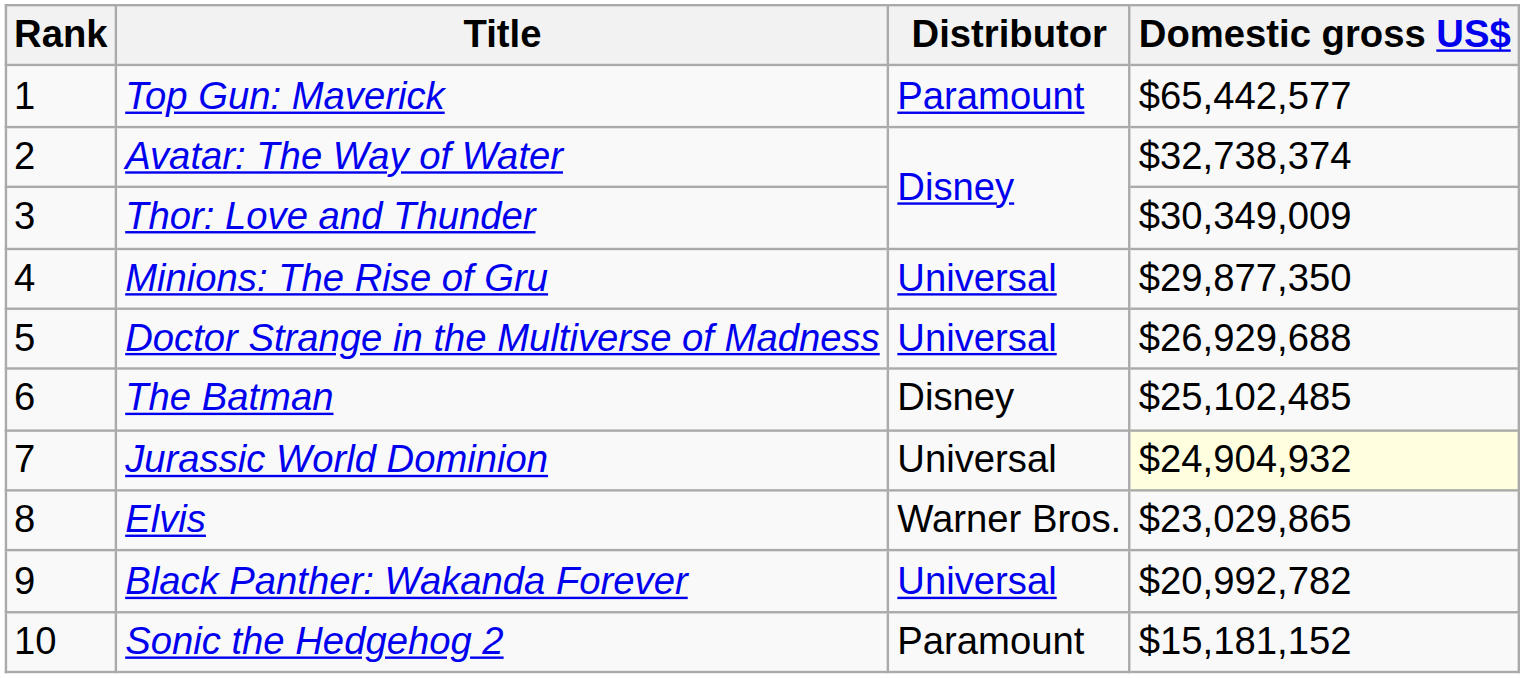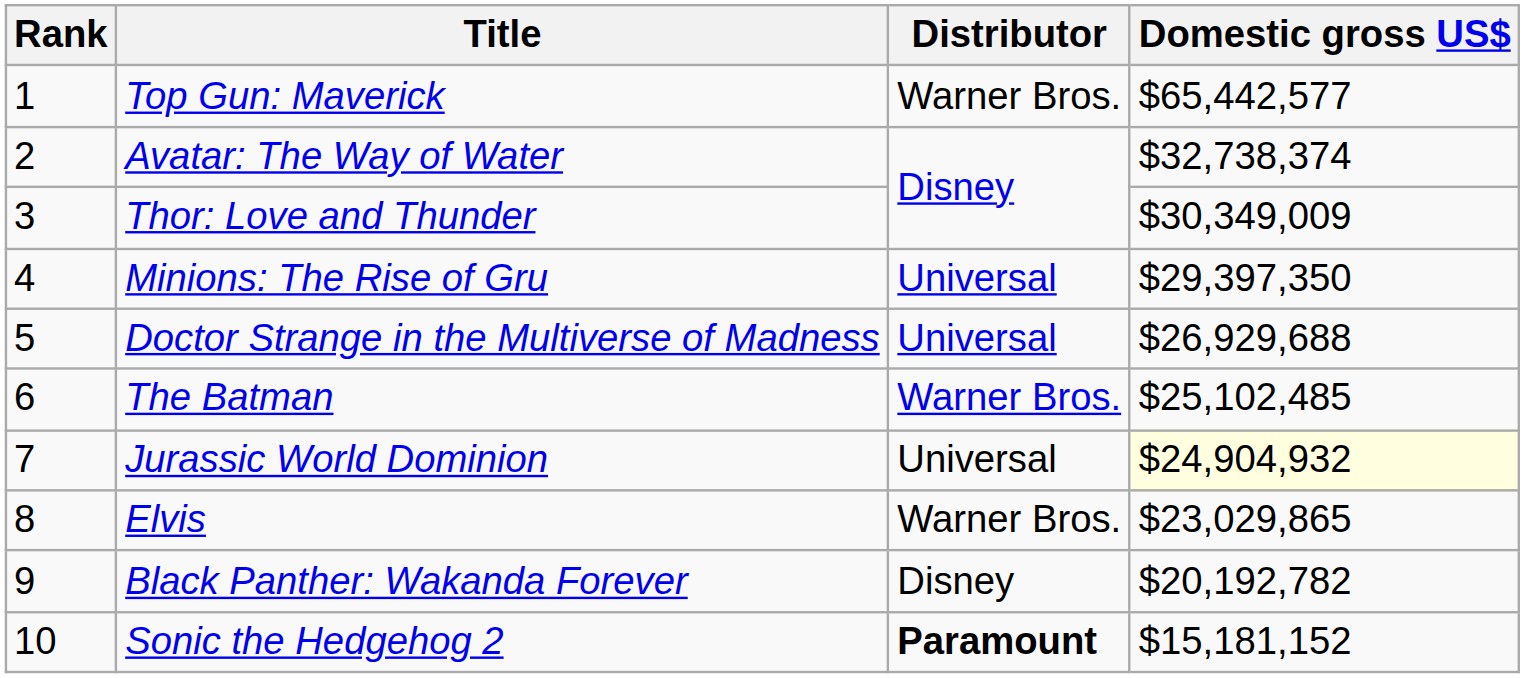Top Gun: Maverick | Distributor: Paramount -> Warner Bros.
Minions: The Rise of Gru | Domestic gross US$: $29,877,350 -> $29,397,350
The Batman | Distributor: Disney -> Warner Bros.
Black Panther: Wakanda Forever | Distributor: Universal -> Disney
Black Panther: Wakanda Forever | Domestic gross US$: $20,992,782 -> $20,192,782
Sonic the Hedgehog 2 | Distributor: normal -> bold
